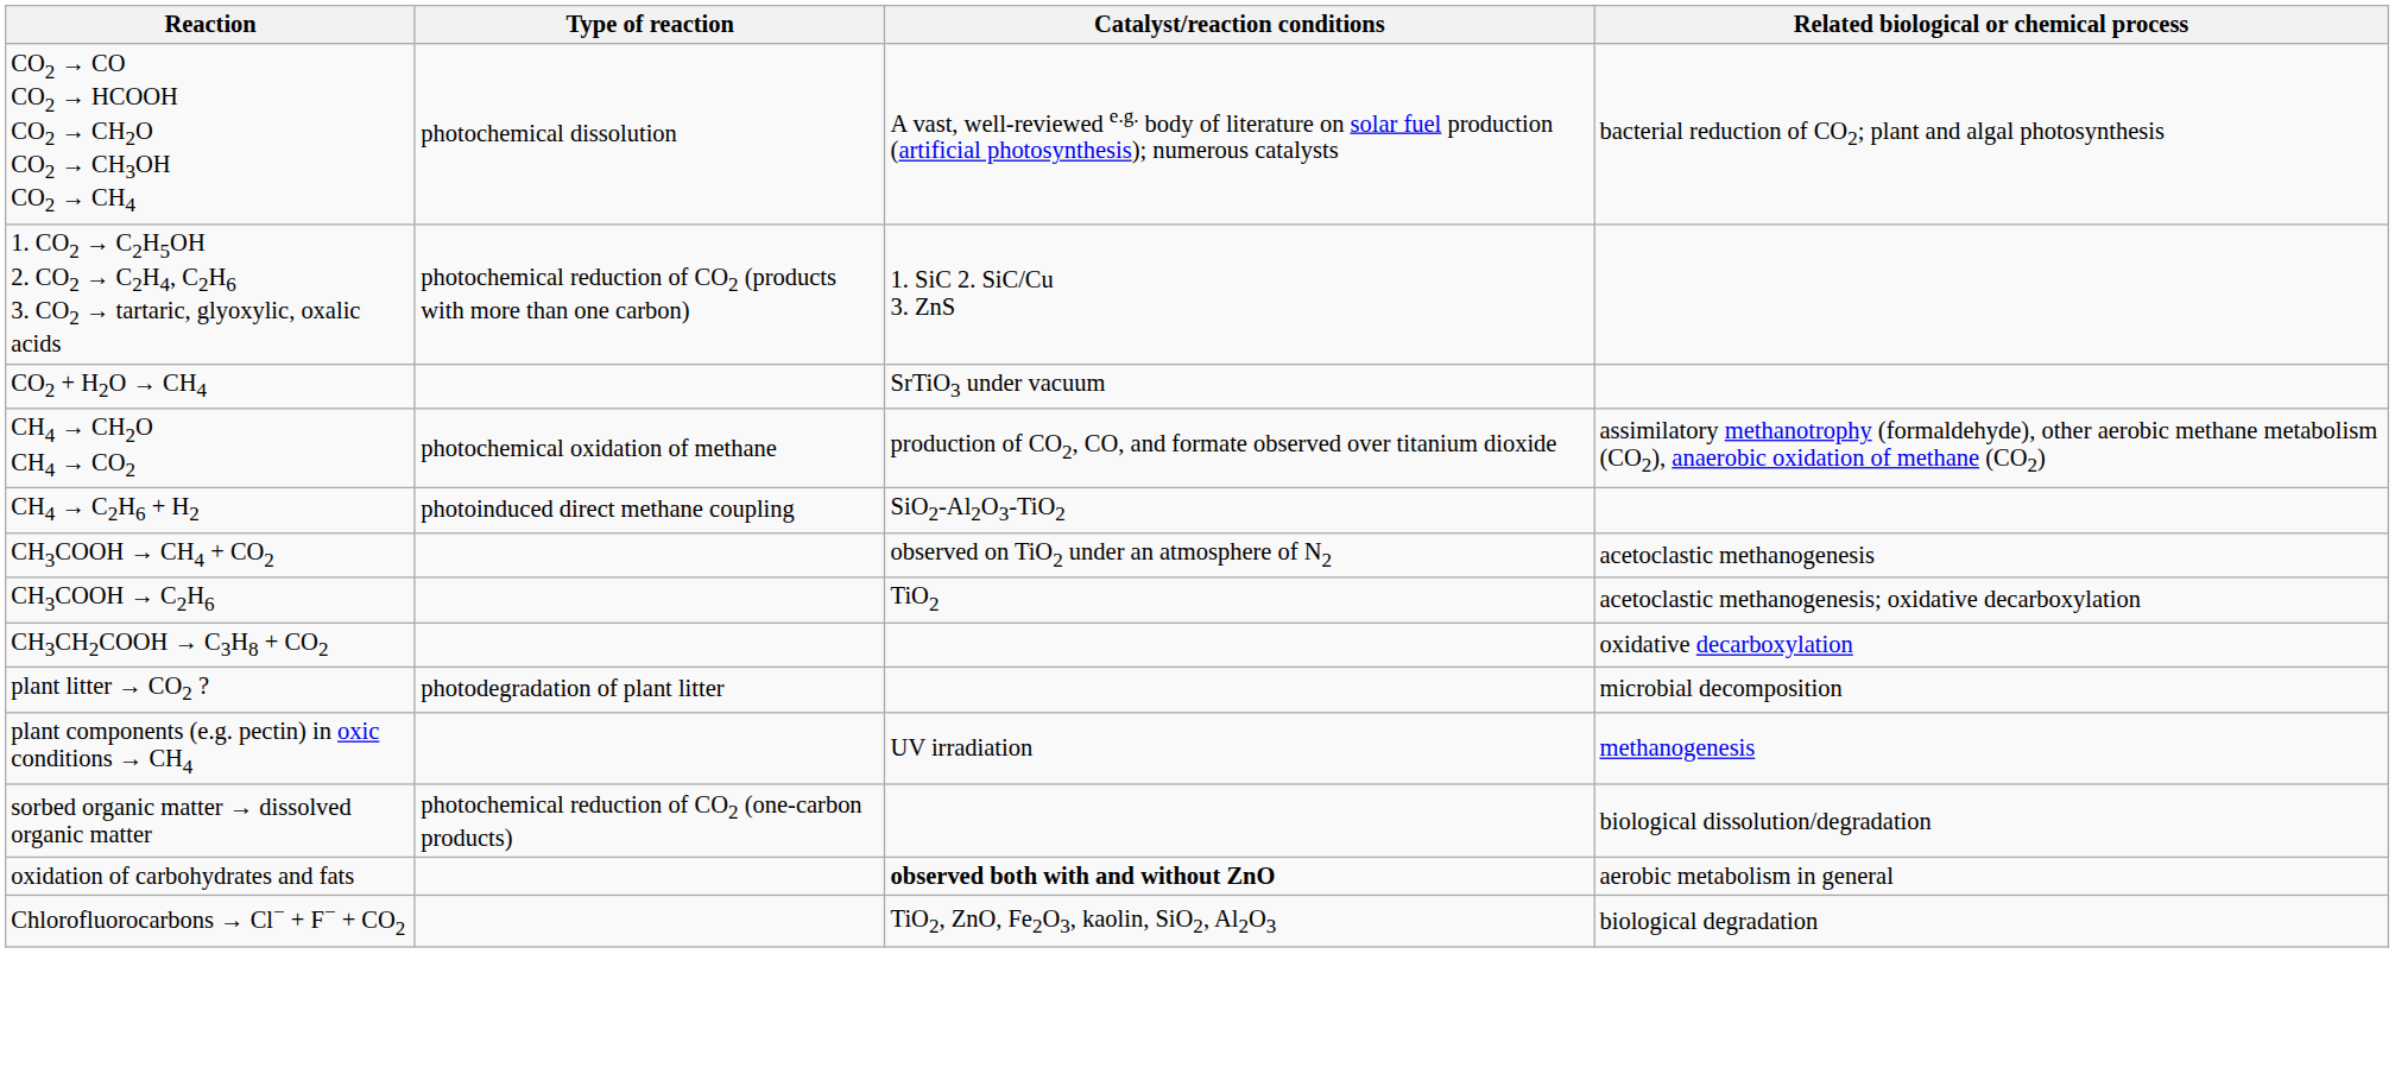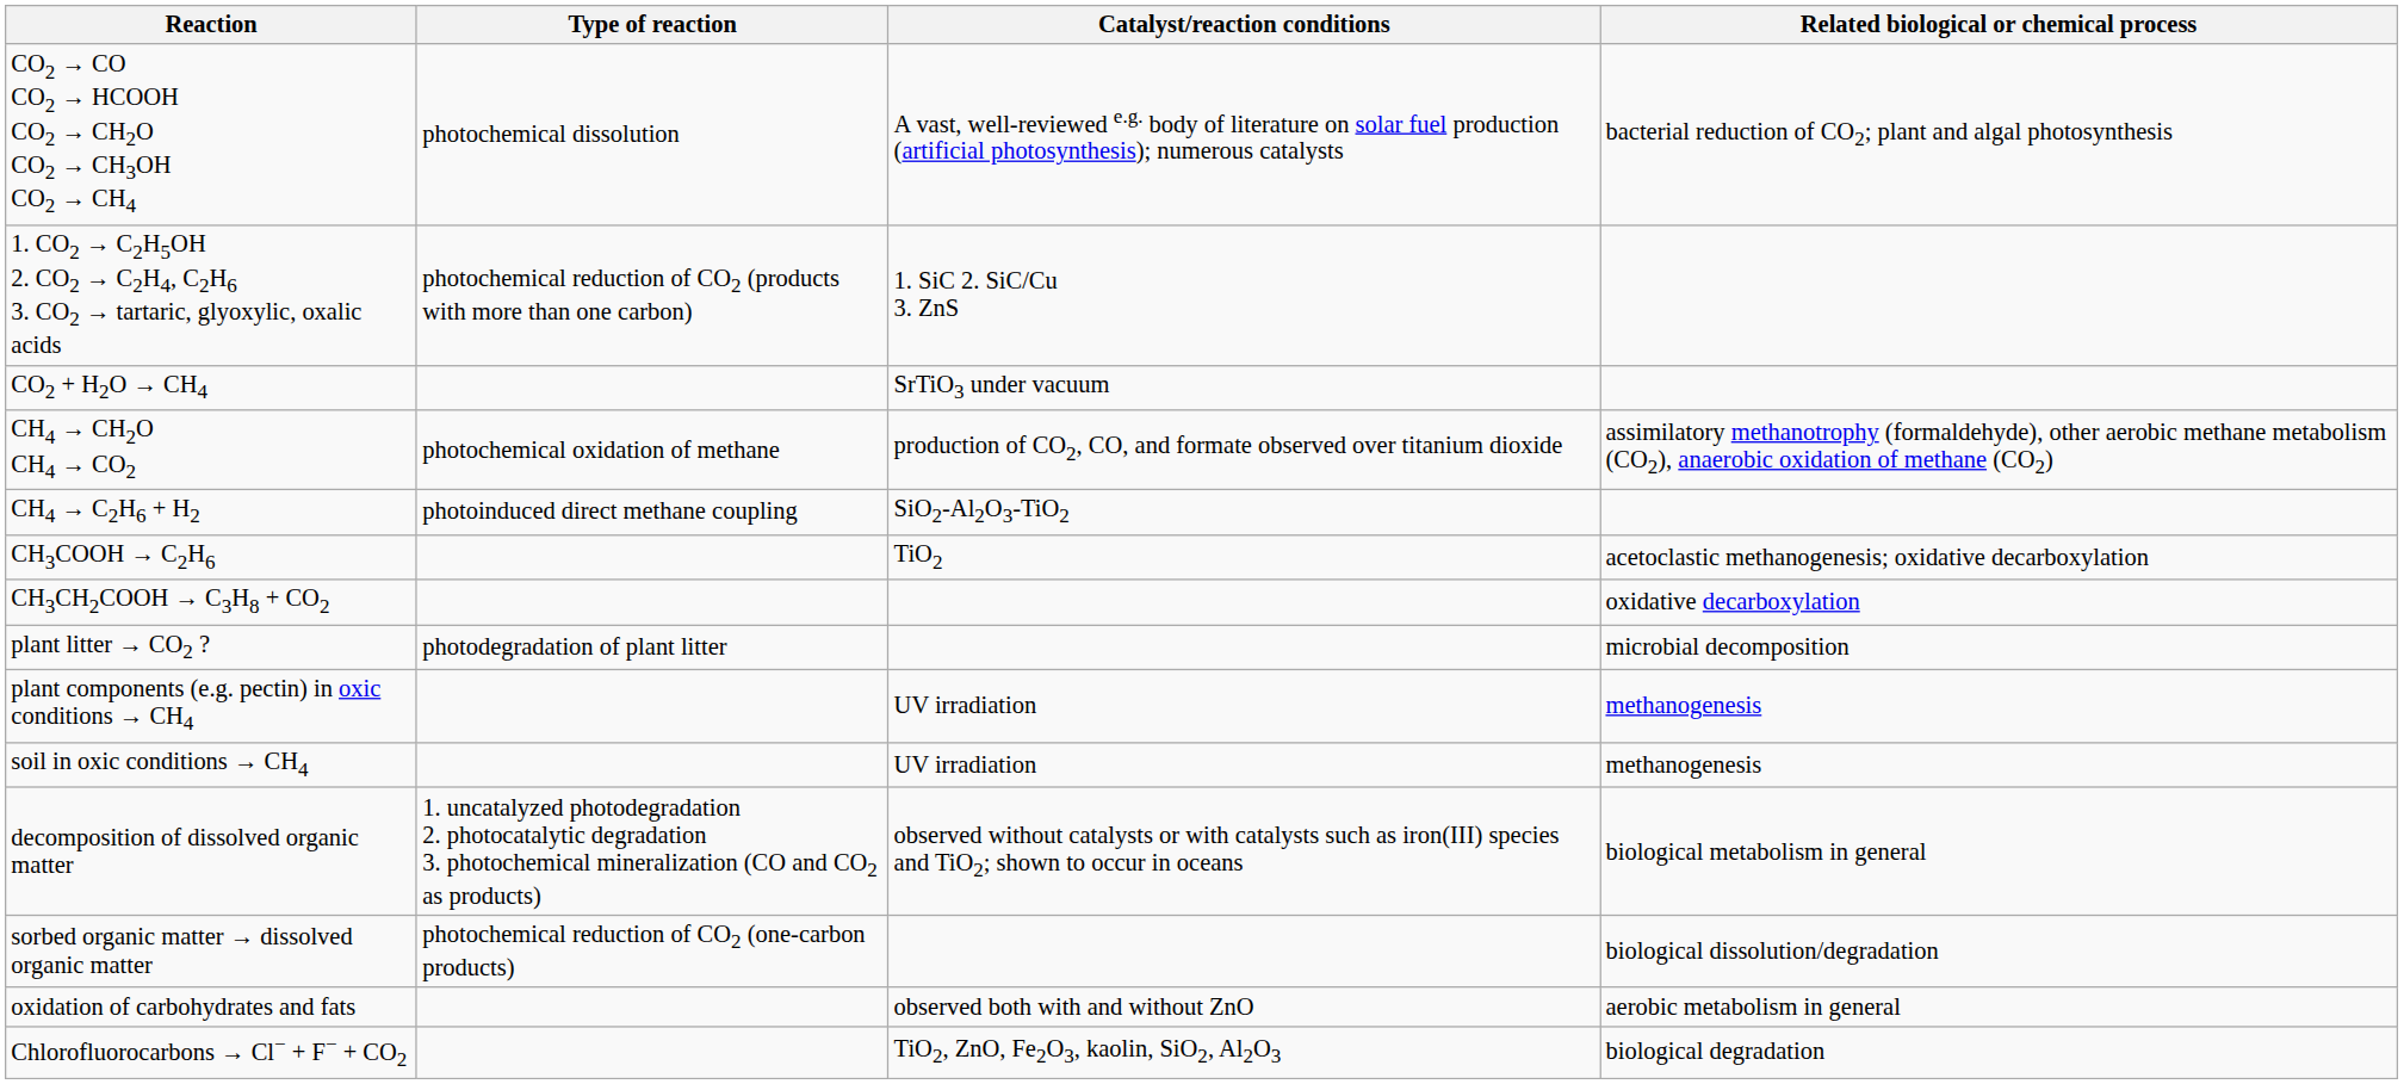- row: CH3COOH → CH4 + CO2 | observed on TiO2 under an atmosphere of N2 | acetoclastic methanogenesis
+ row: soil in oxic conditions → CH4 | UV irradiation | methanogenesis
+ row: decomposition of dissolved organic matter | 1. uncatalyzed photodegradation 2. photocatalytic degradation 3. photochemical mineralization (CO and CO2 as products) | observed without catalysts or with catalysts such as iron(III) species and TiO2; shown to occur in oceans | biological metabolism in general
oxidation of carbohydrates and fats | Catalyst/reaction conditions: bold -> normal
